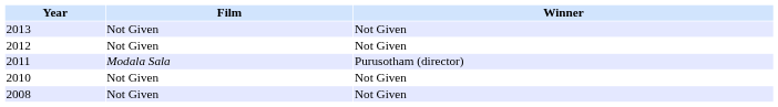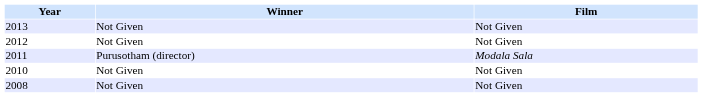columns swapped: Winner <-> Film
